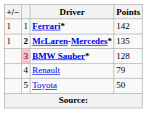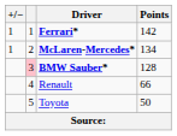McLaren-Mercedes* | column 2: bold -> normal
McLaren-Mercedes* | Points: 135 -> 134
Renault | Points: 79 -> 66
